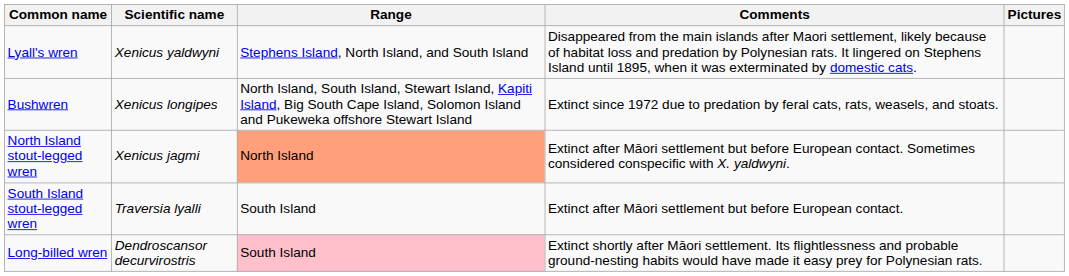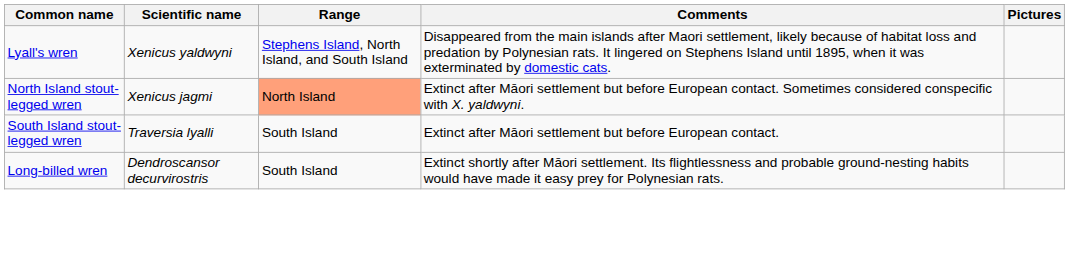- row: Bushwren | Xenicus longipes | North Island, South Island, Stewart Island, Kapiti Island, Big South Cape Island, Solomon Island and Pukeweka offshore Stewart Island | Extinct since 1972 due to predation by feral cats, rats, weasels, and stoats.
Long-billed wren | Range: pink background -> no background
